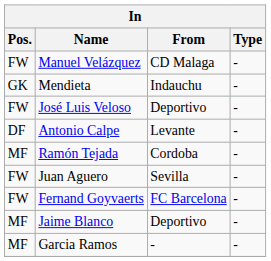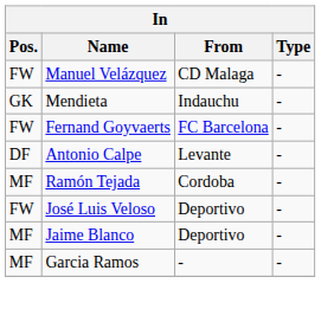rows swapped: José Luis Veloso <-> Fernand Goyvaerts
- row: FW | Juan Aguero | Sevilla | -
